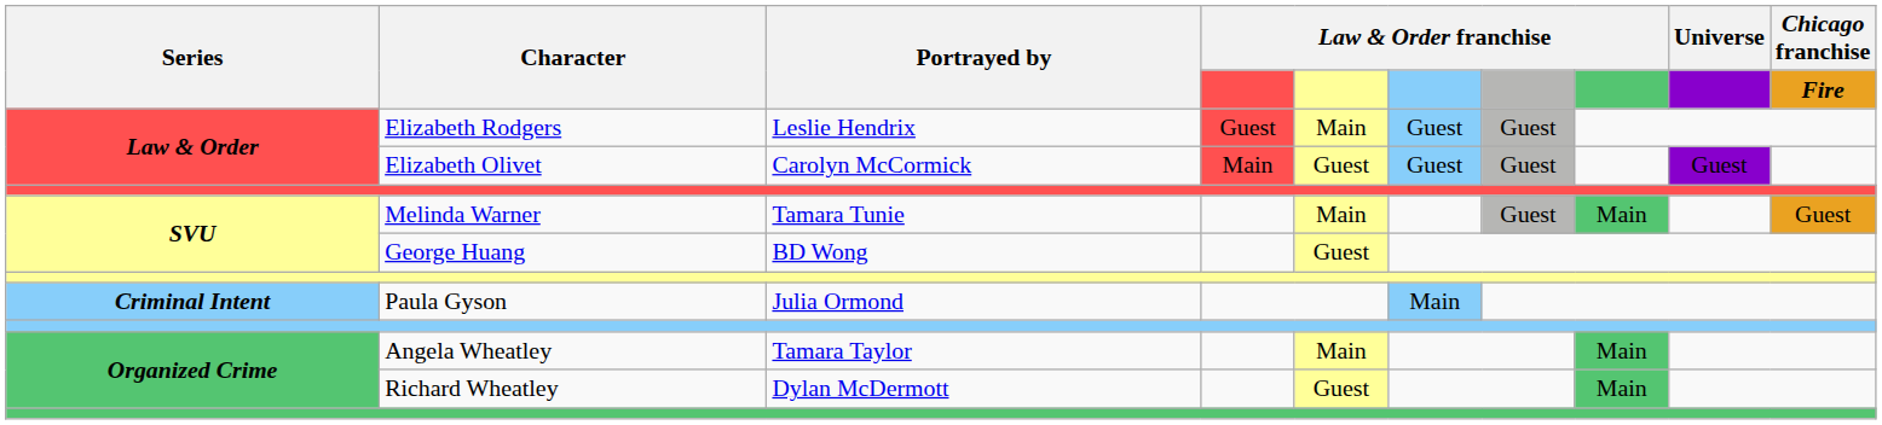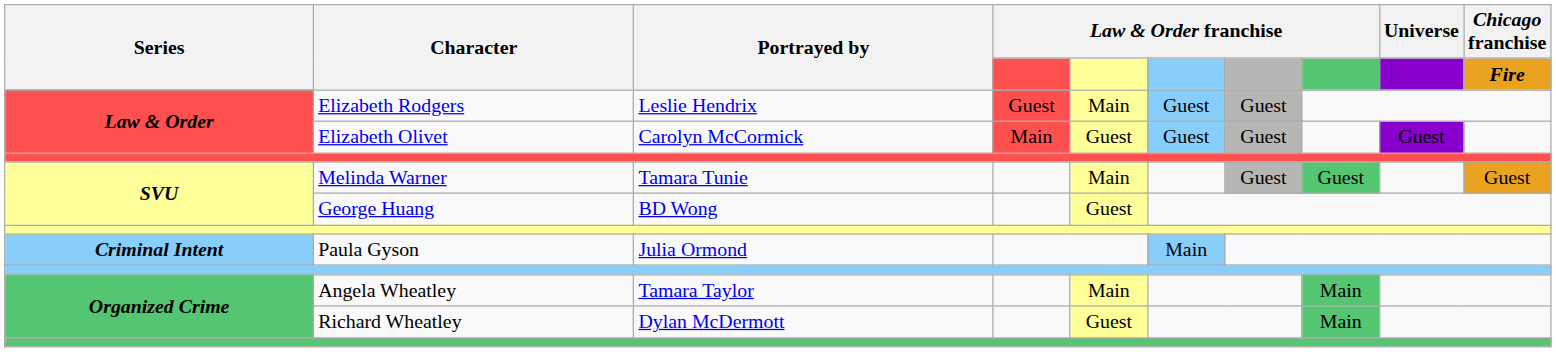Melinda Warner | column 8: Main -> Guest
